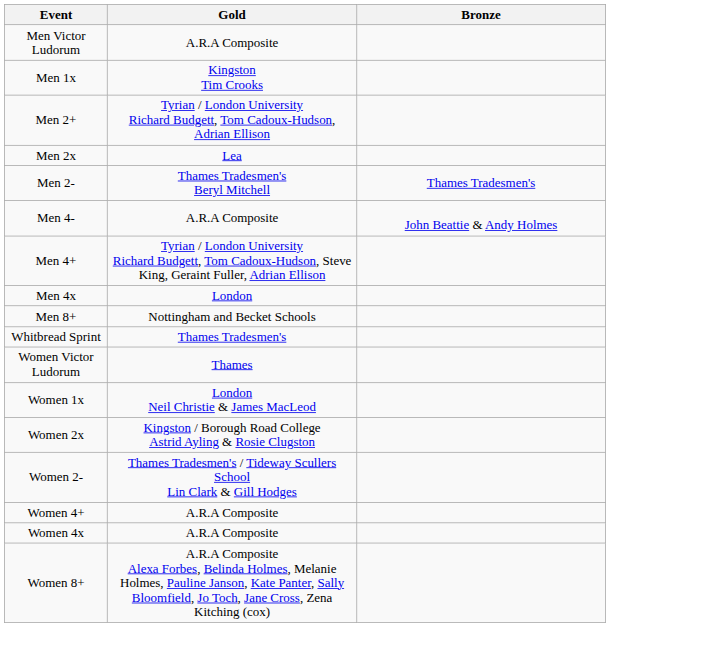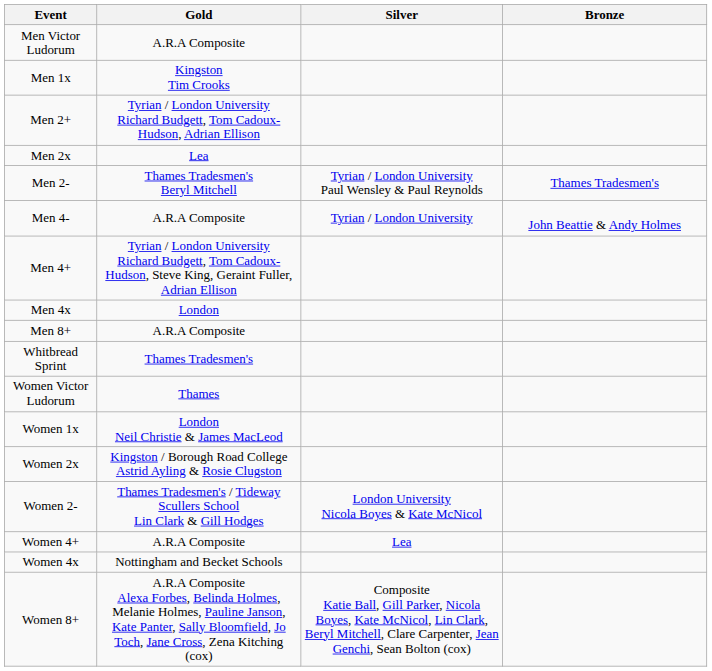+ column: Silver | Tyrian / London University Paul Wensley & Paul Reynolds | Tyrian / London University | London University Nicola Boyes & Kate McNicol | Lea | Composite Katie Ball, Gill Parker, Nicola Boyes, Kate McNicol, Lin Clark, Beryl Mitchell, Clare Carpenter, Jean Genchi, Sean Bolton (cox)
Men 8+ | Gold: Nottingham and Becket Schools -> A.R.A Composite
Women 4x | Gold: A.R.A Composite -> Nottingham and Becket Schools
